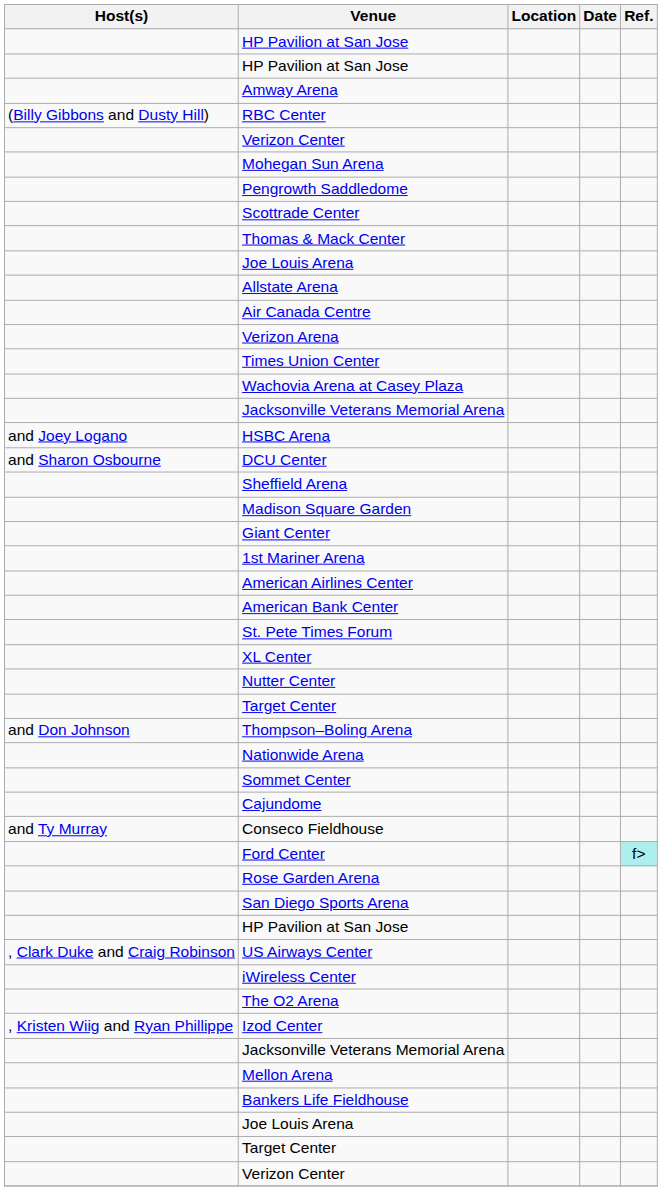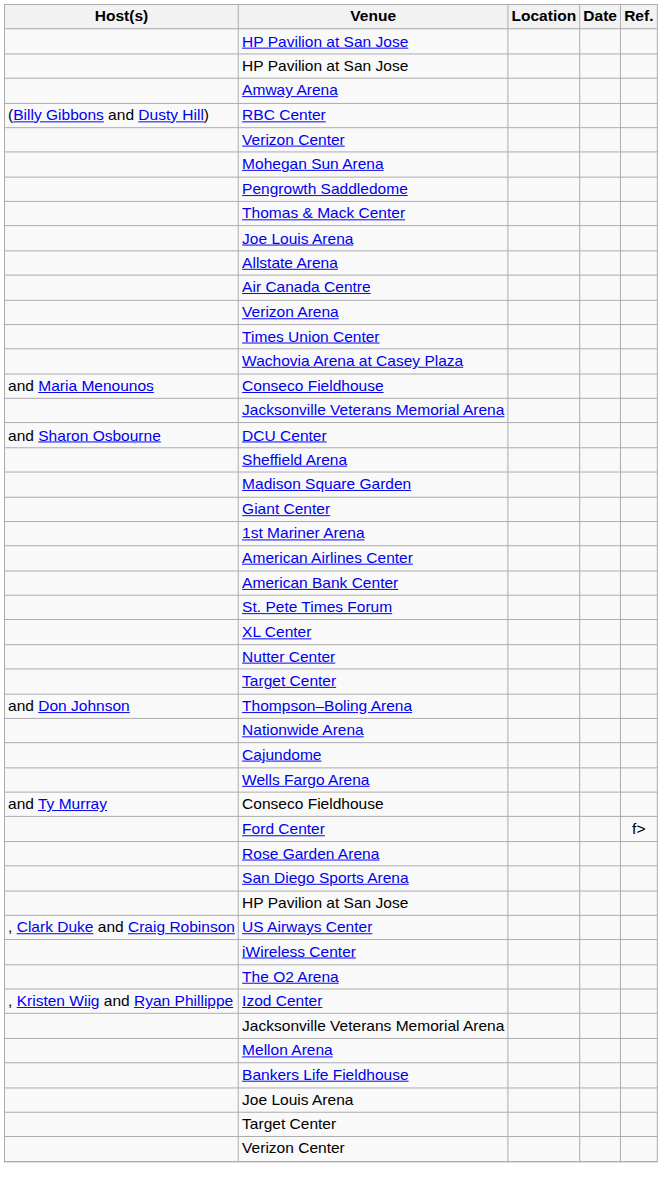- row: Scottrade Center
+ row: and Maria Menounos | Conseco Fieldhouse
- row: and Joey Logano | HSBC Arena
- row: Sommet Center
+ row: Wells Fargo Arena
Ford Center | Ref.: paleturquoise background -> no background
